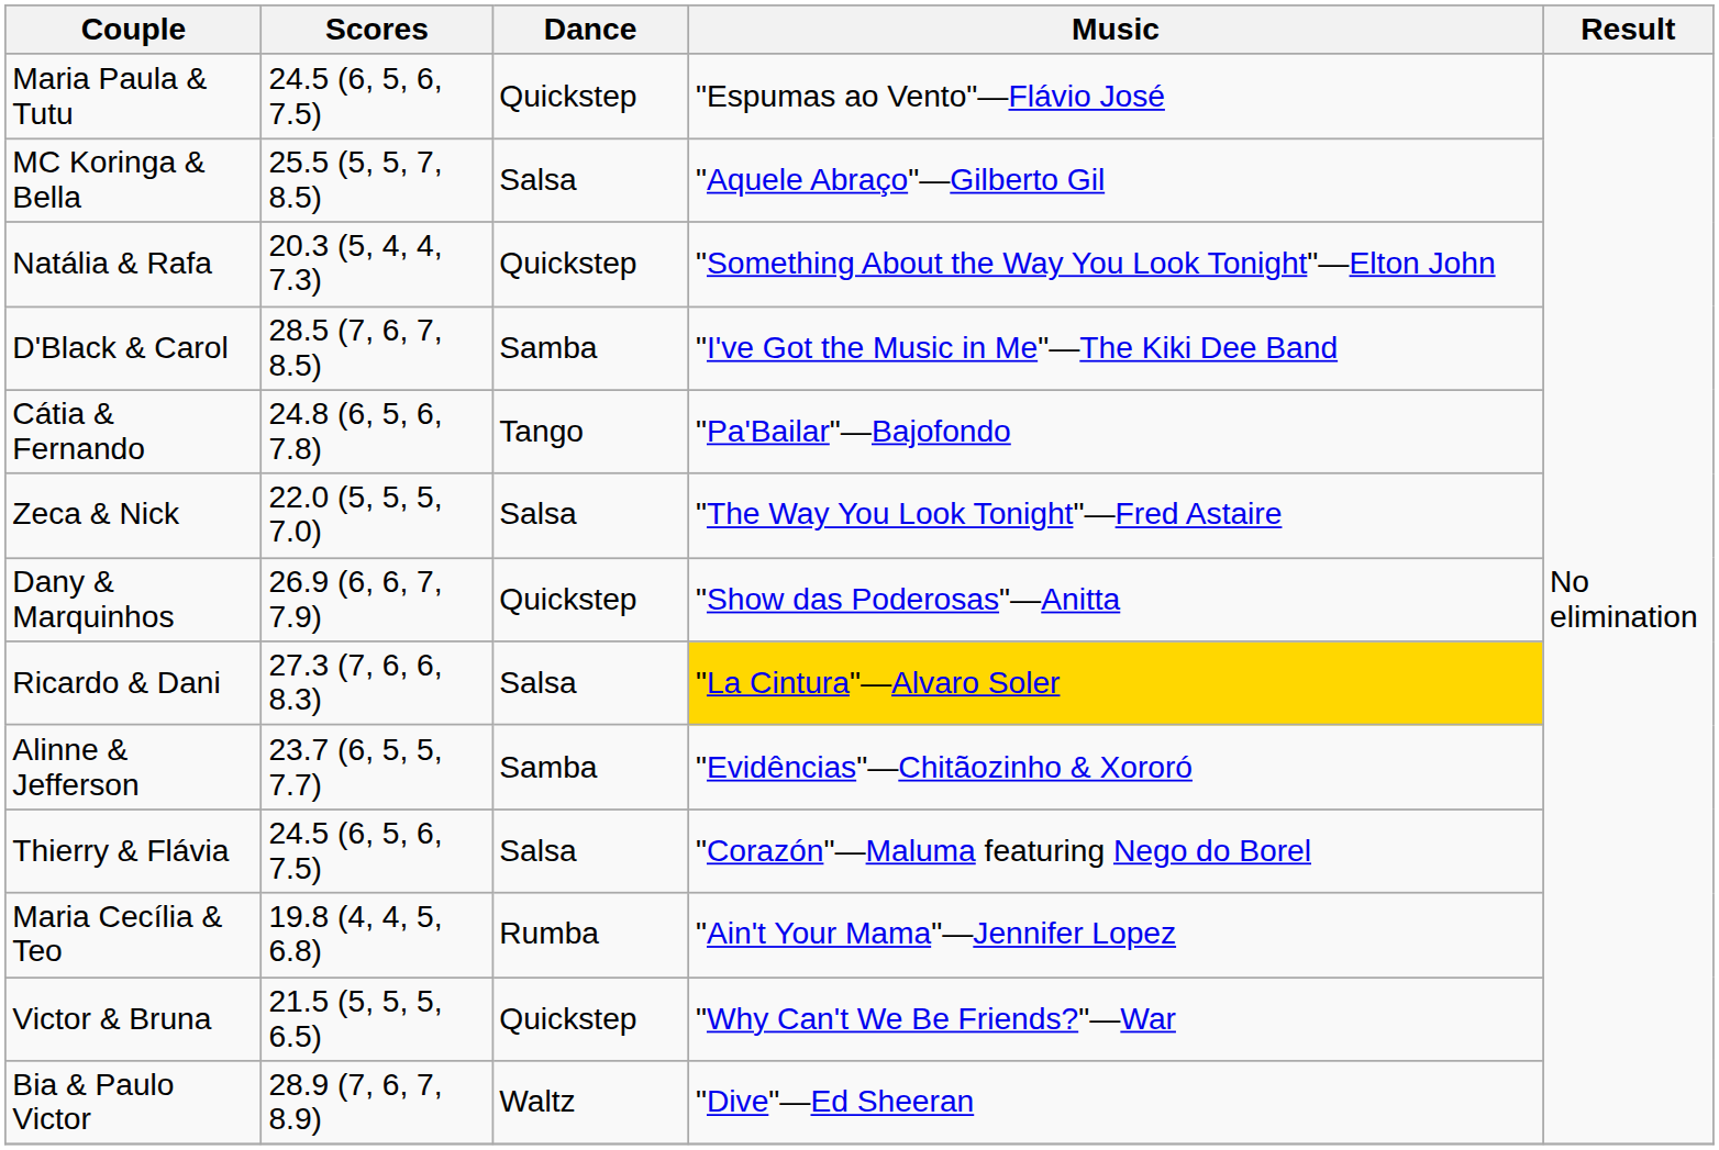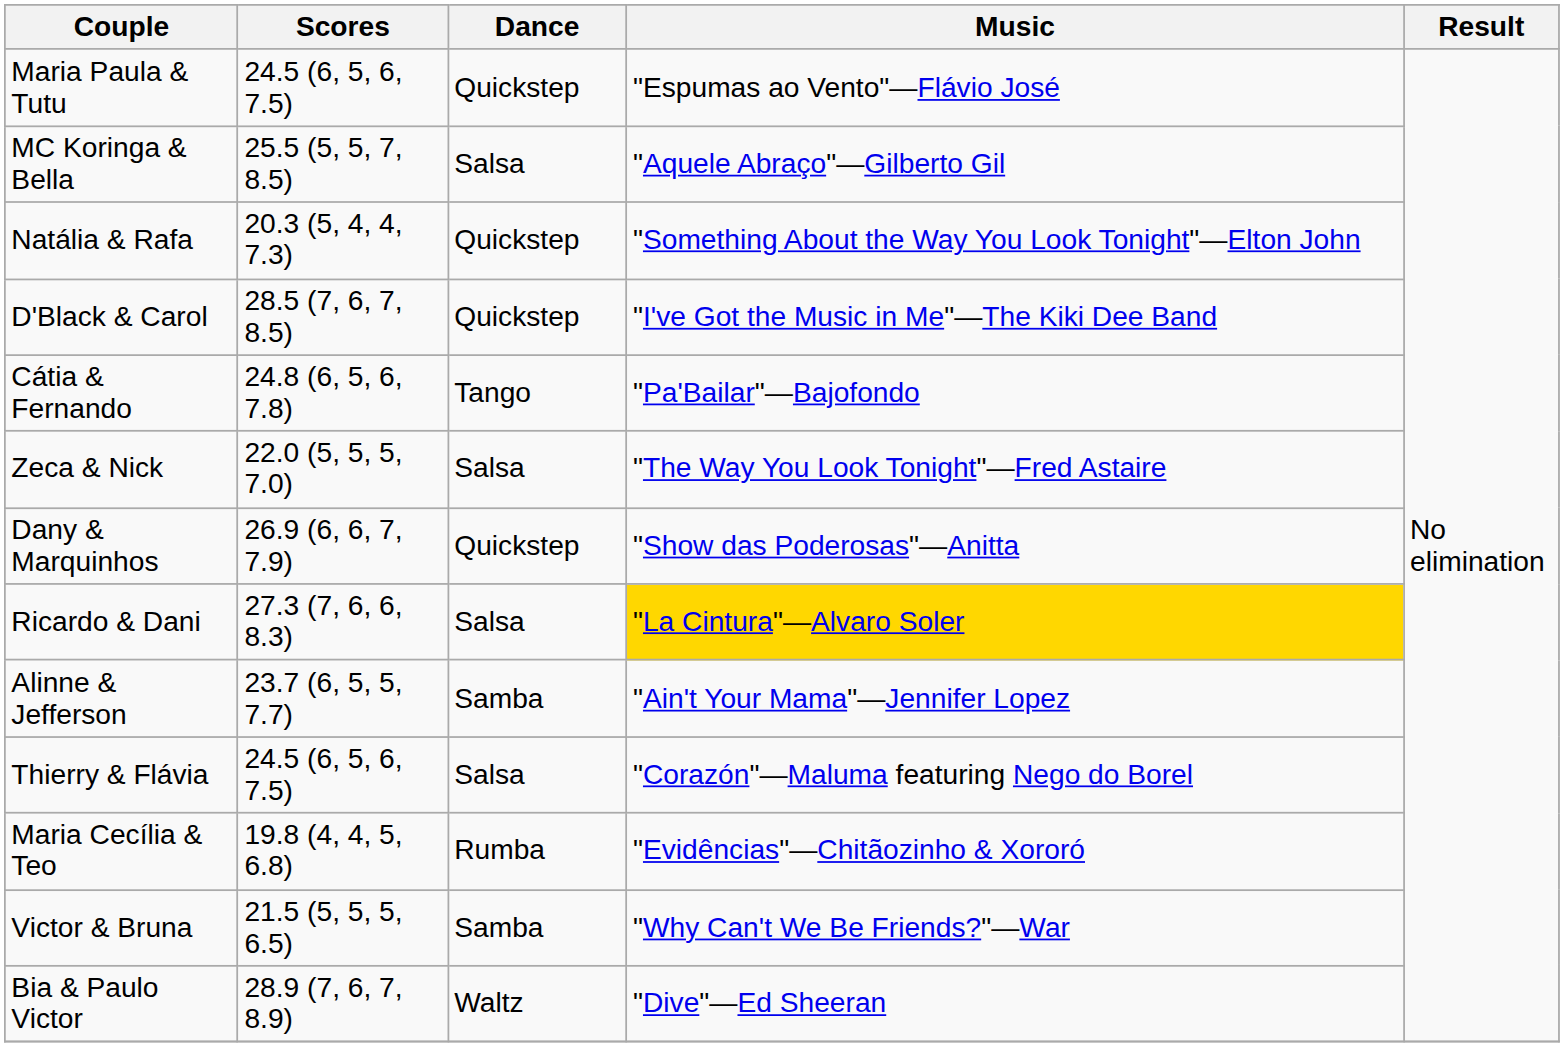D'Black & Carol | Dance: Samba -> Quickstep
Alinne & Jefferson | Music: "Evidências"—Chitãozinho & Xororó -> "Ain't Your Mama"—Jennifer Lopez
Maria Cecília & Teo | Music: "Ain't Your Mama"—Jennifer Lopez -> "Evidências"—Chitãozinho & Xororó
Victor & Bruna | Dance: Quickstep -> Samba
